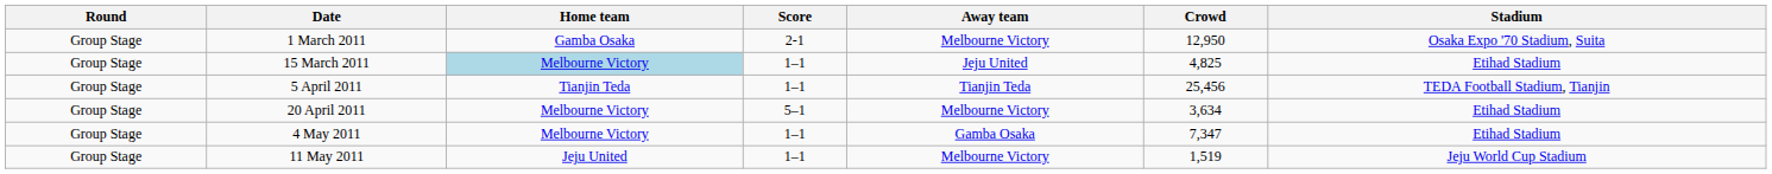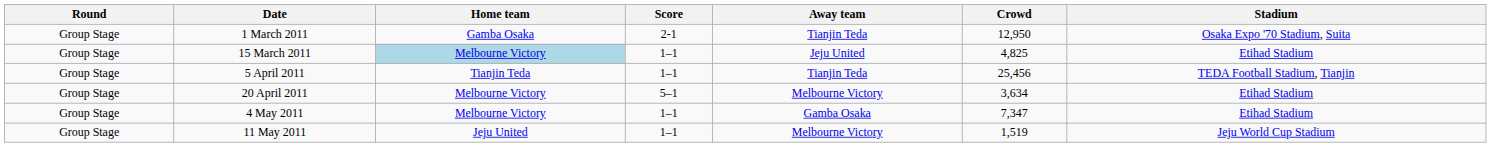1 March 2011 | Away team: Melbourne Victory -> Tianjin Teda
